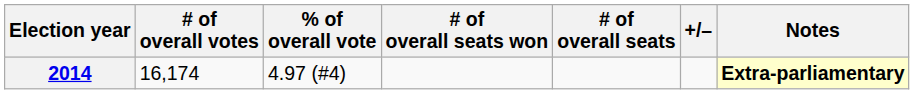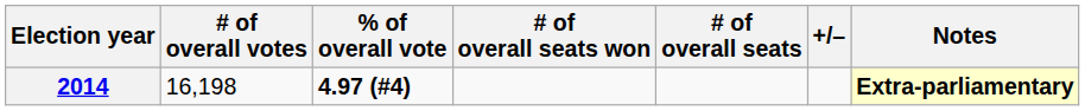2014 | # of overall votes: 16,174 -> 16,198
2014 | % of overall vote: normal -> bold
